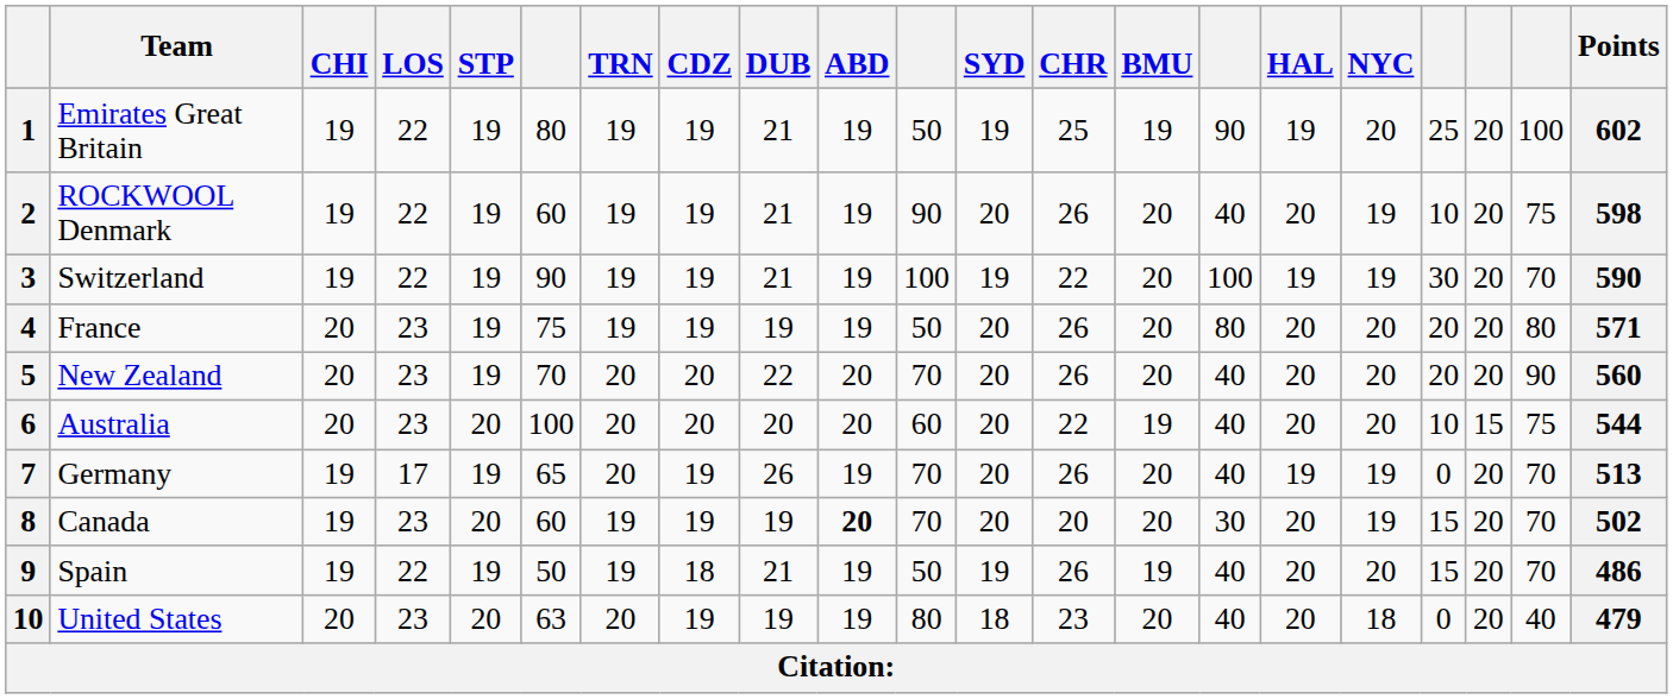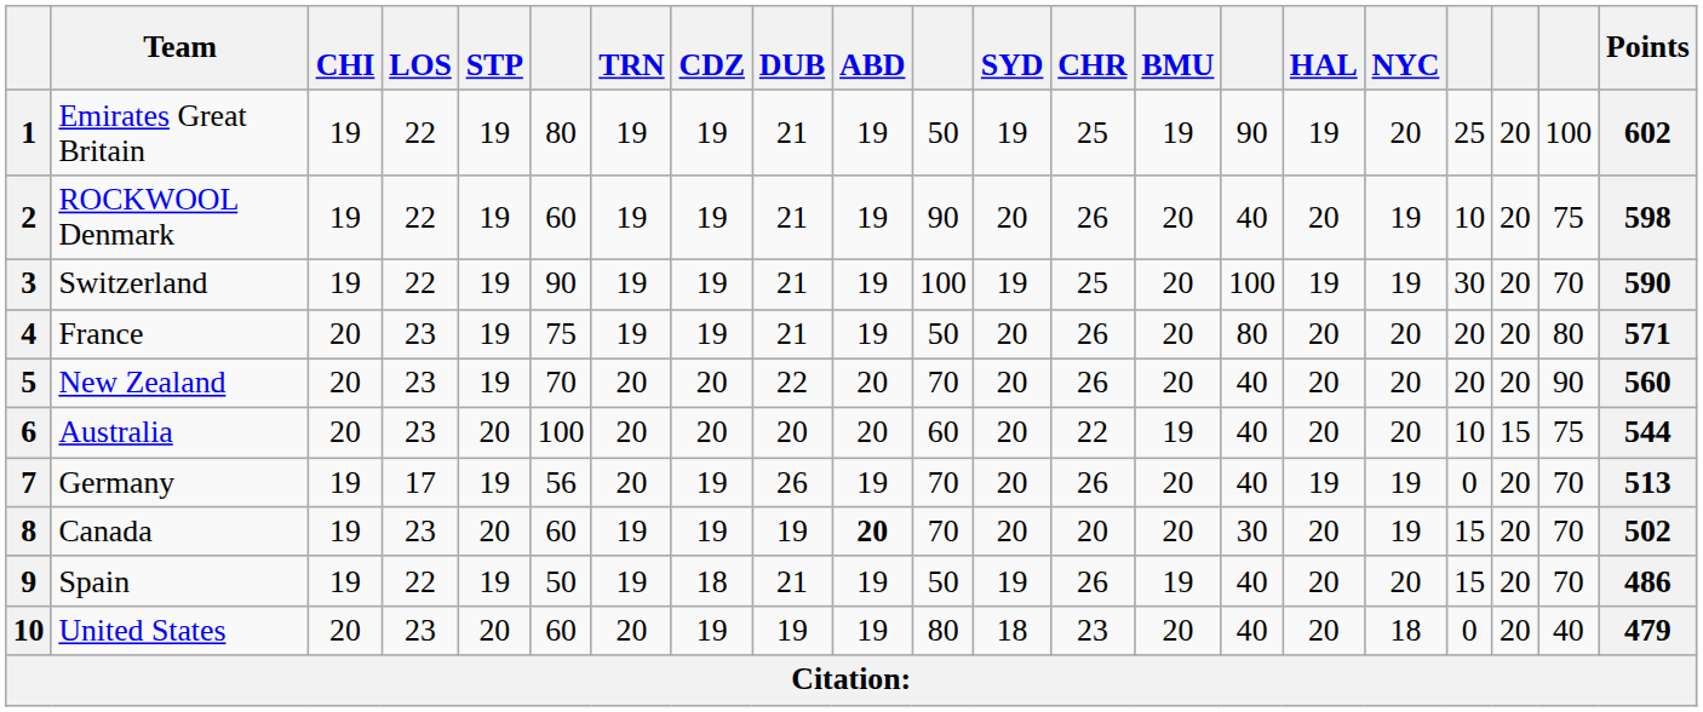Switzerland | CHR: 22 -> 25
France | DUB: 19 -> 21
Germany | column 6: 65 -> 56
United States | column 6: 63 -> 60
